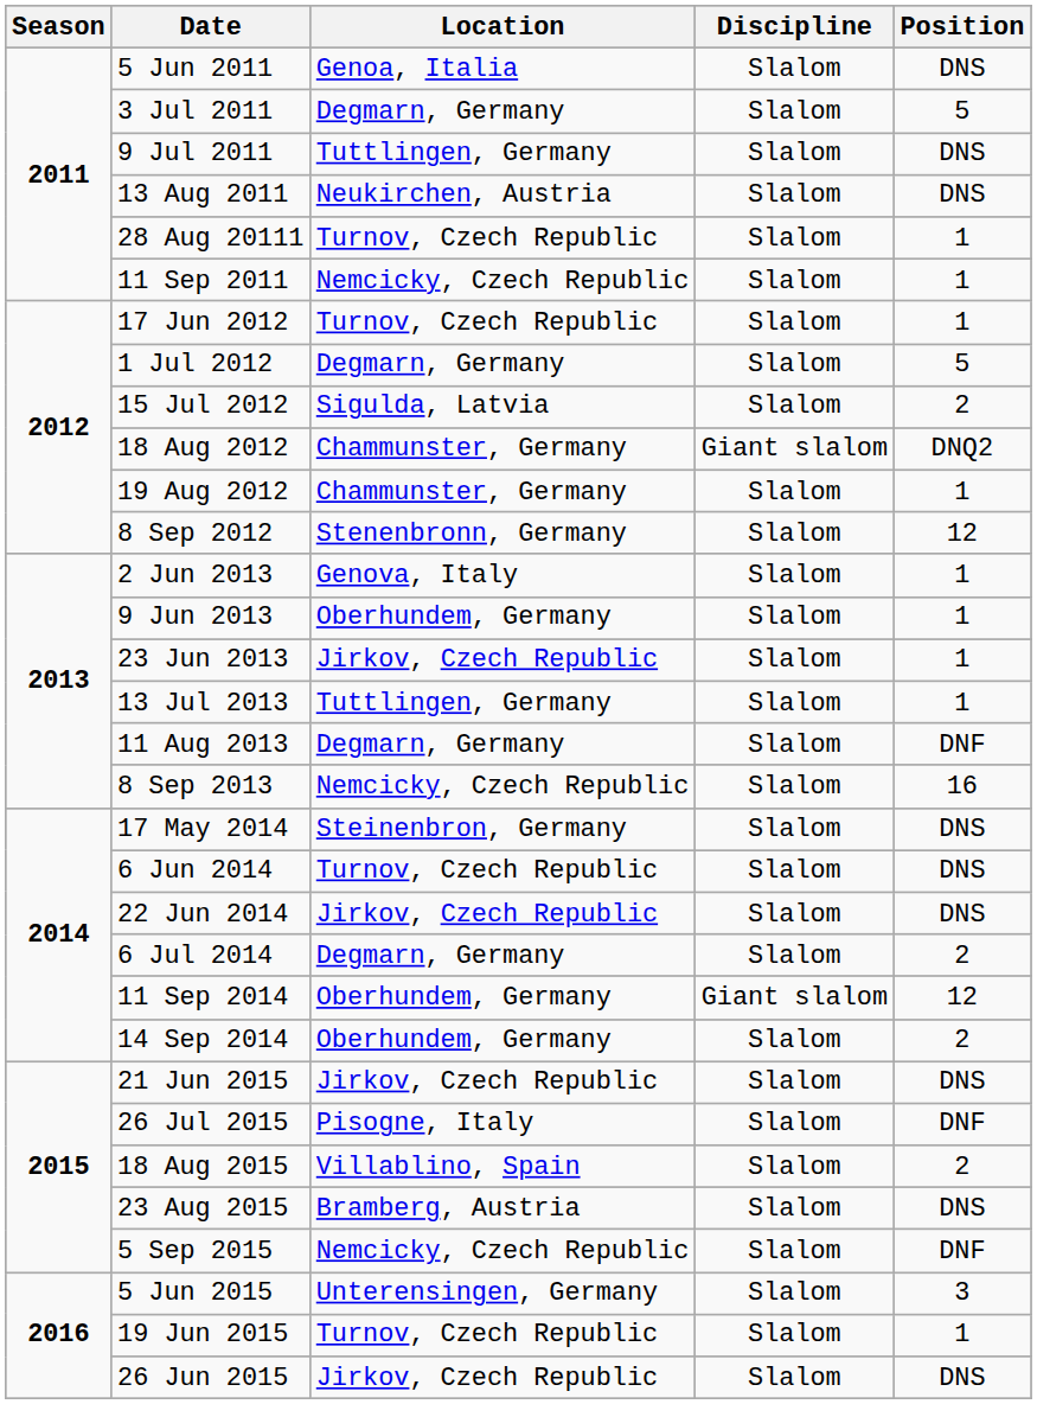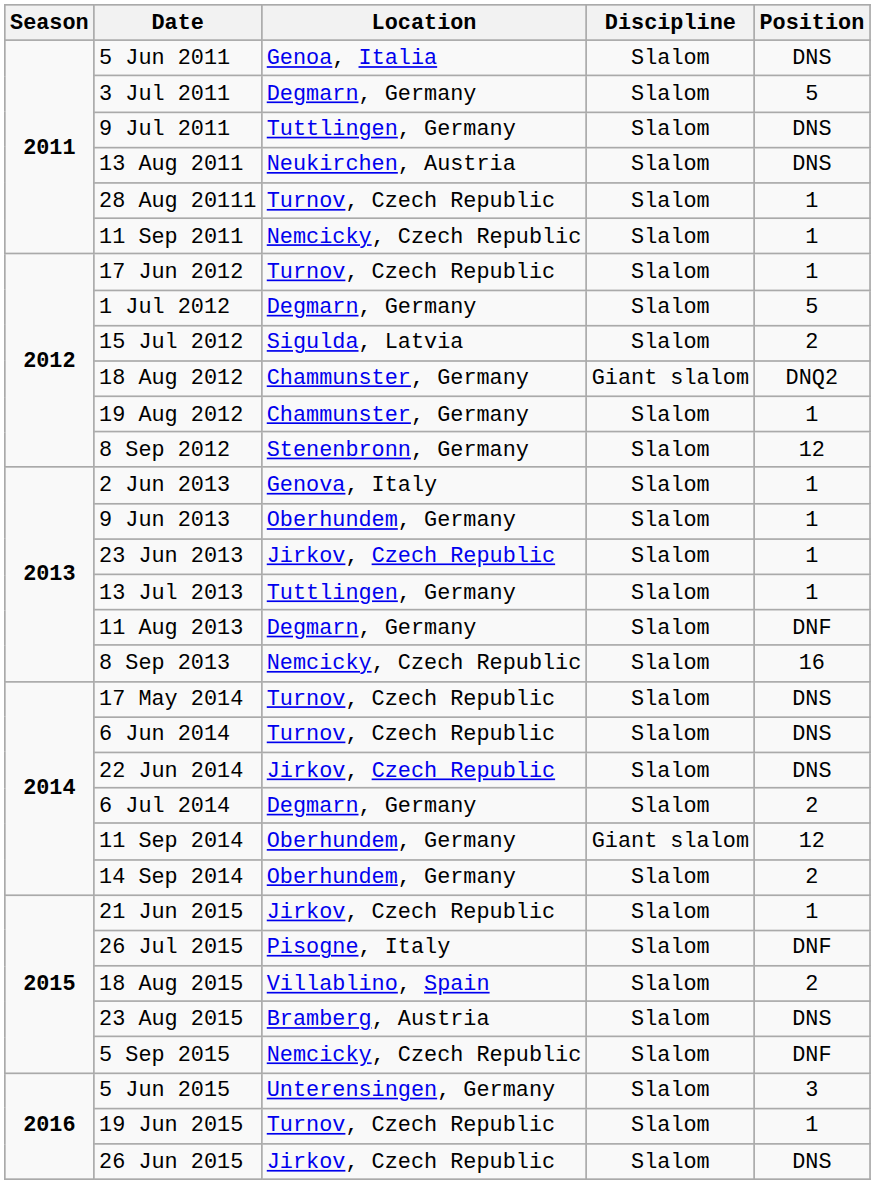17 May 2014 | Location: Steinenbron, Germany -> Turnov, Czech Republic
21 Jun 2015 | Position: DNS -> 1
